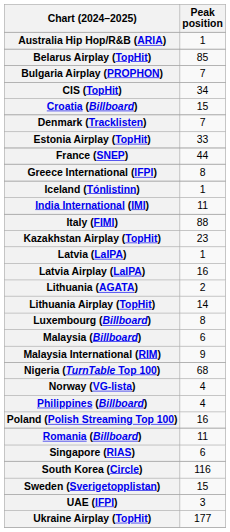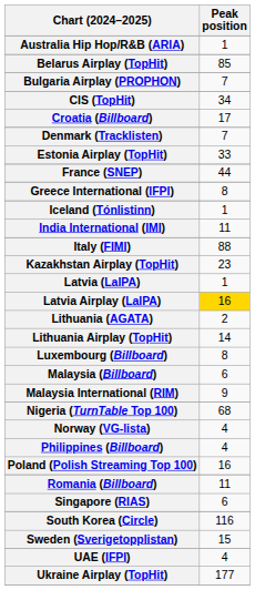Croatia (Billboard) | Peak position: 15 -> 17
Latvia Airplay (LaIPA) | Peak position: no background -> gold background
UAE (IFPI) | Peak position: 3 -> 4
